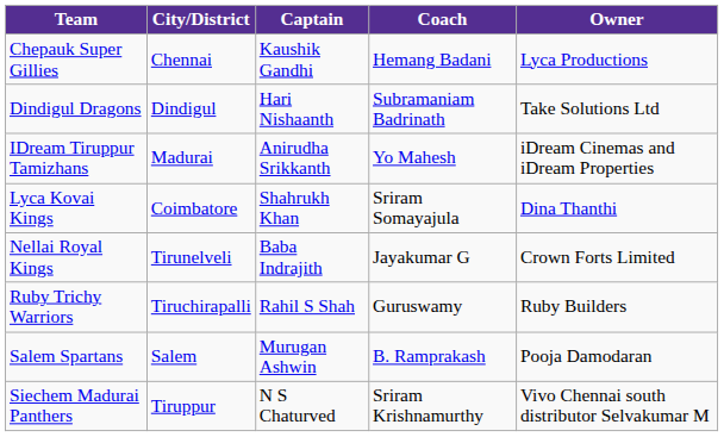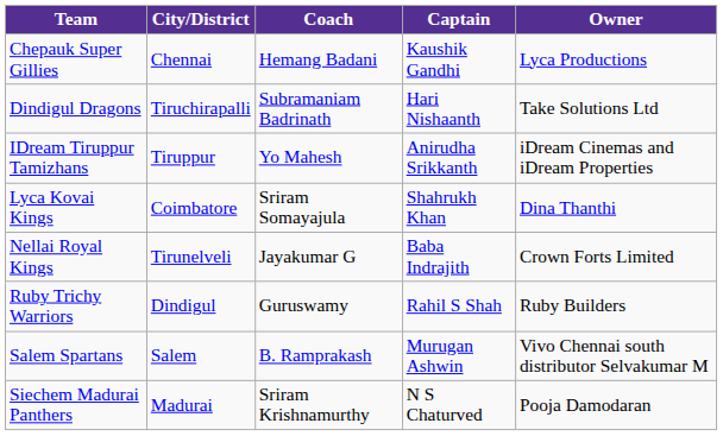columns swapped: Captain <-> Coach
Dindigul Dragons | City/District: Dindigul -> Tiruchirapalli
IDream Tiruppur Tamizhans | City/District: Madurai -> Tiruppur
Ruby Trichy Warriors | City/District: Tiruchirapalli -> Dindigul
Salem Spartans | Owner: Pooja Damodaran -> Vivo Chennai south distributor Selvakumar M
Siechem Madurai Panthers | City/District: Tiruppur -> Madurai
Siechem Madurai Panthers | Owner: Vivo Chennai south distributor Selvakumar M -> Pooja Damodaran
